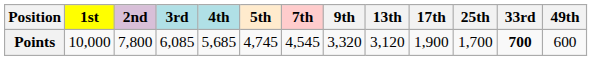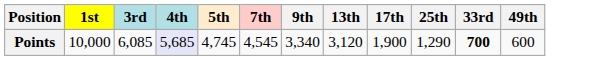- column: 2nd | 7,800
Points | 4th: no background -> lavender background
Points | 9th: 3,320 -> 3,340
Points | 25th: 1,700 -> 1,290
